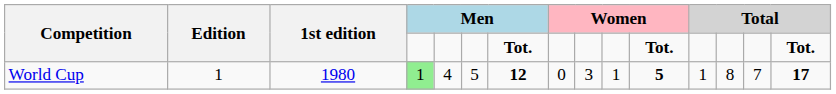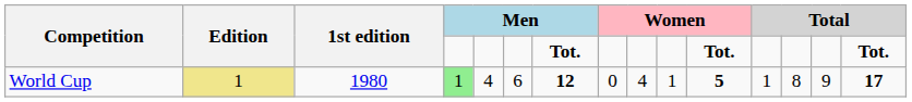World Cup | Edition: no background -> khaki background
World Cup | column 6: 5 -> 6
World Cup | column 9: 3 -> 4
World Cup | column 14: 7 -> 9
